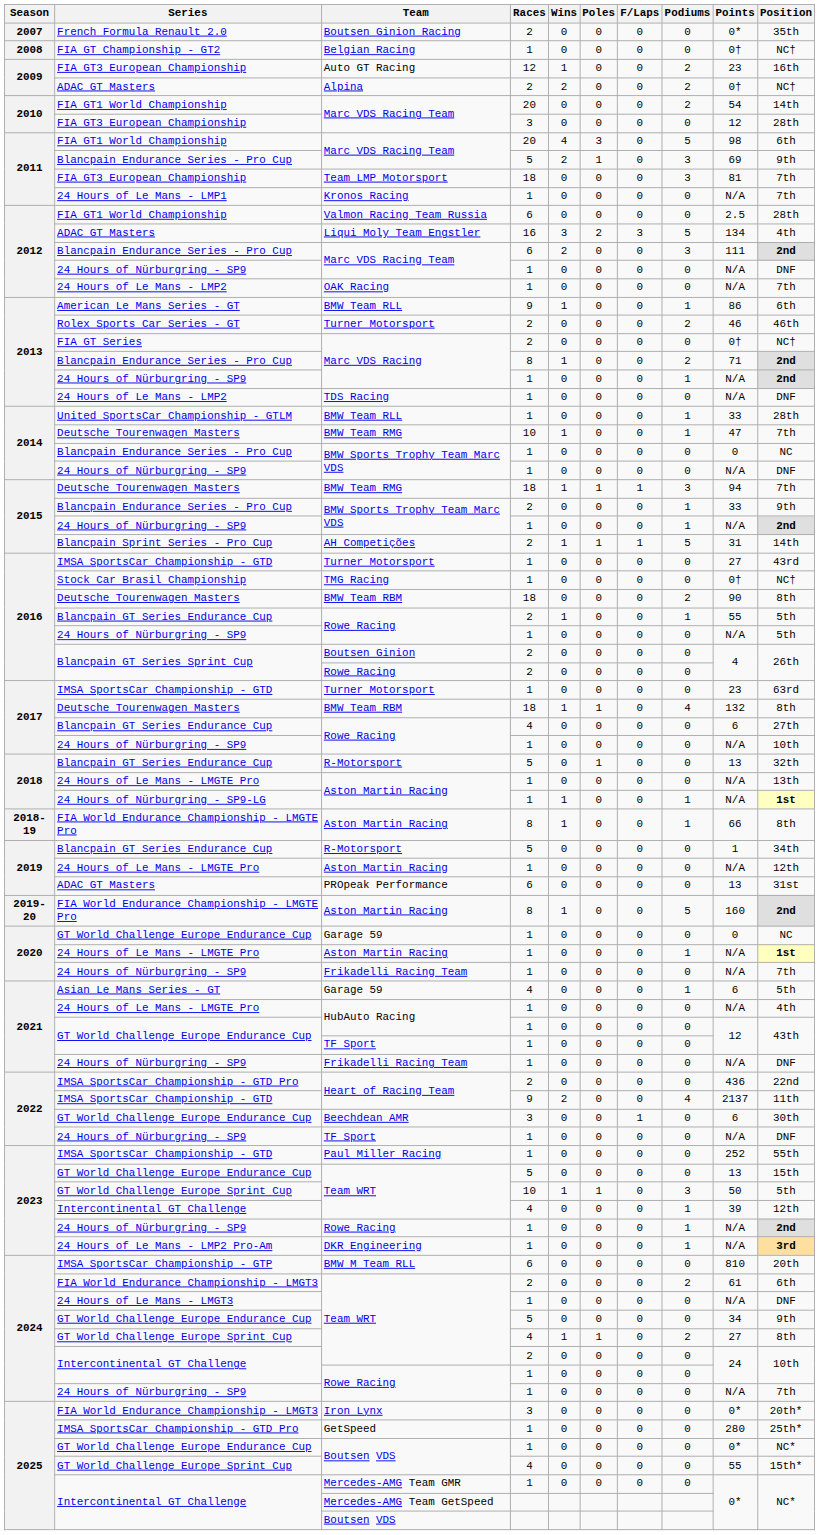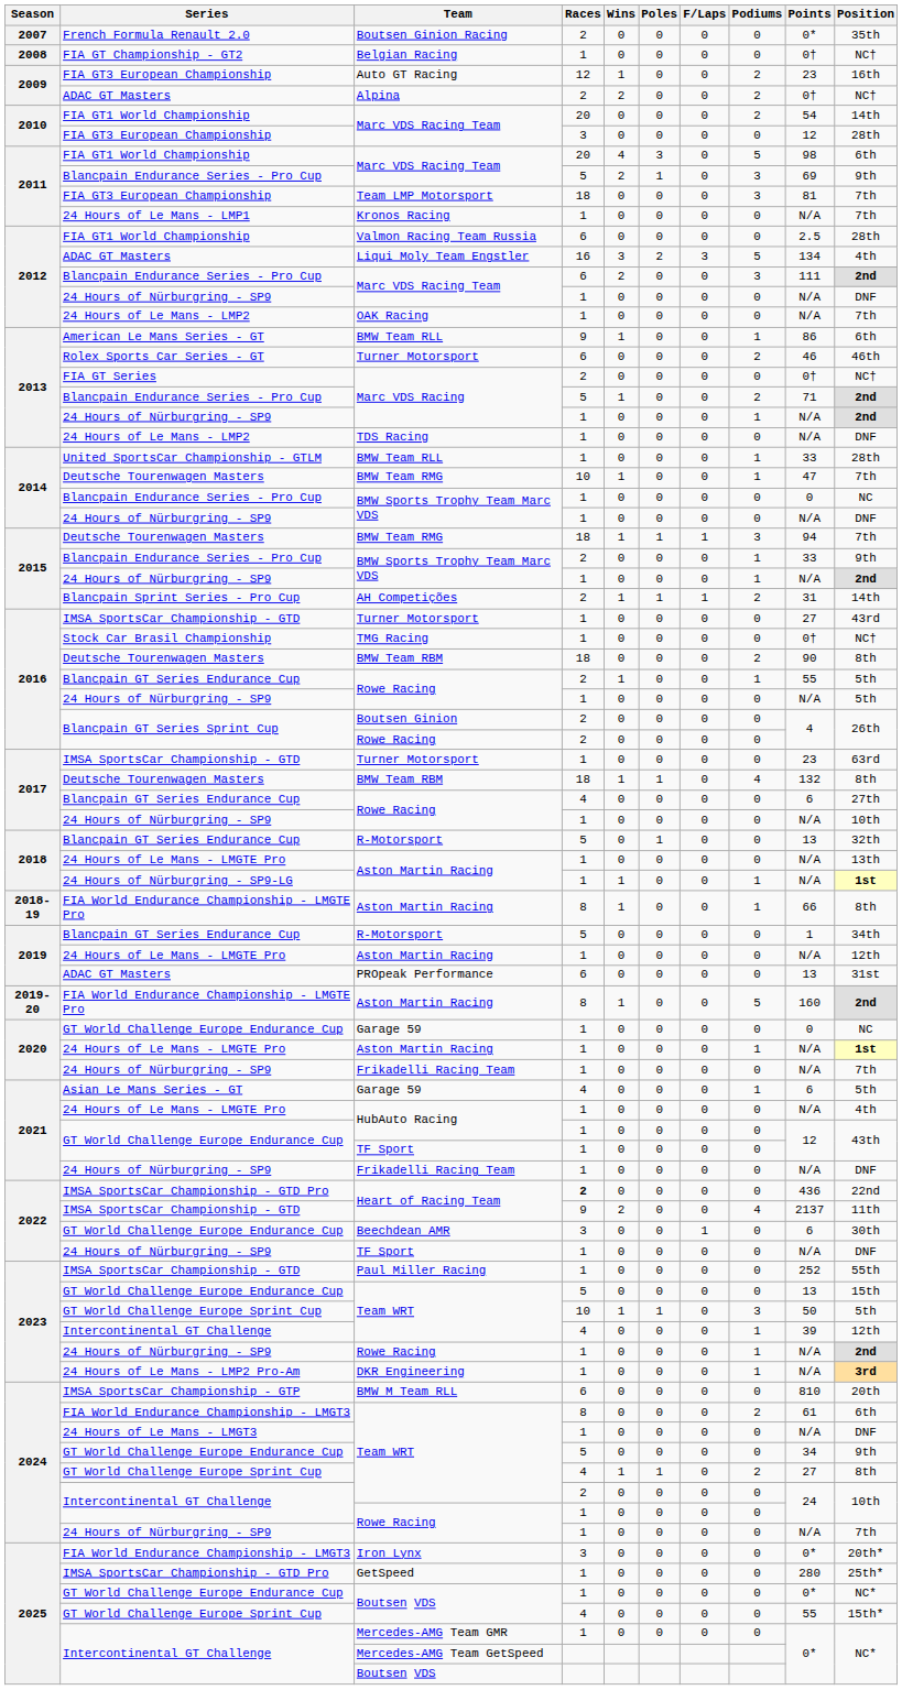Rolex Sports Car Series - GT / Turner Motorsport | Races: 2 -> 6
Blancpain Endurance Series - Pro Cup / Marc VDS Racing | Races: 8 -> 5
AH Competições | Podiums: 5 -> 2
IMSA SportsCar Championship - GTD Pro / Heart of Racing Team | Races: normal -> bold
FIA World Endurance Championship - LMGT3 / Team WRT | Races: 2 -> 8
